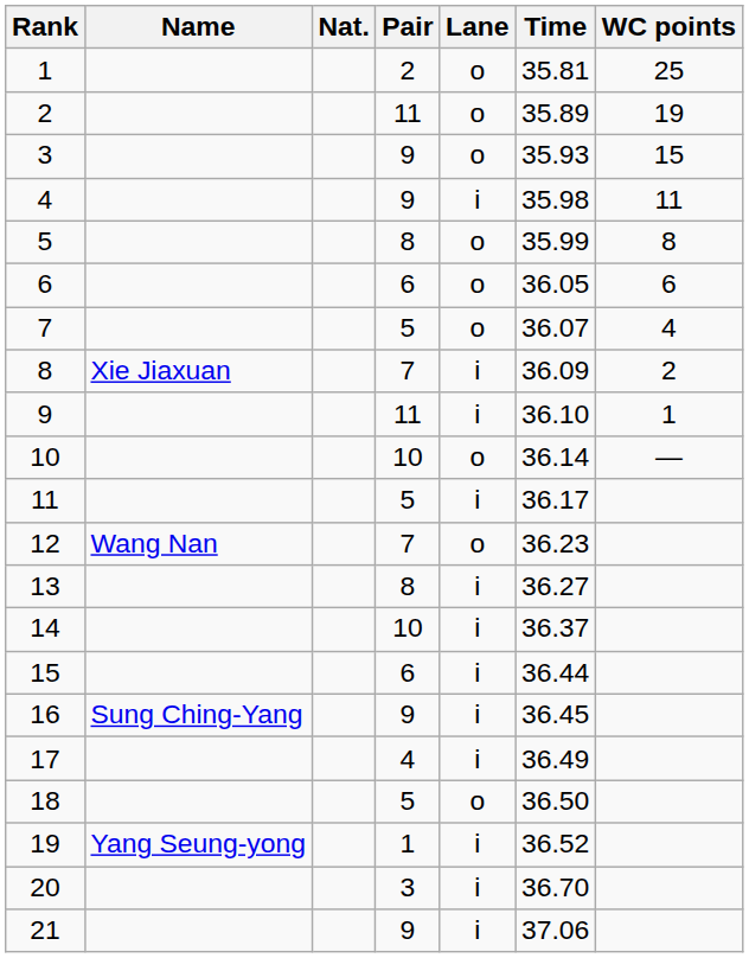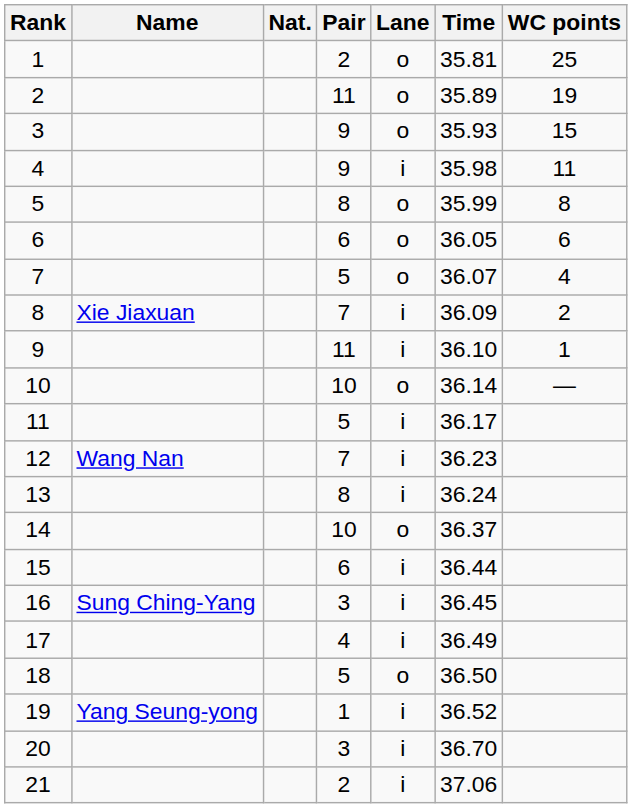12 | Lane: o -> i
13 | Time: 36.27 -> 36.24
14 | Lane: i -> o
16 | Pair: 9 -> 3
21 | Pair: 9 -> 2
